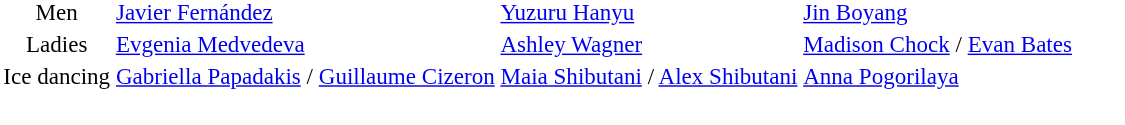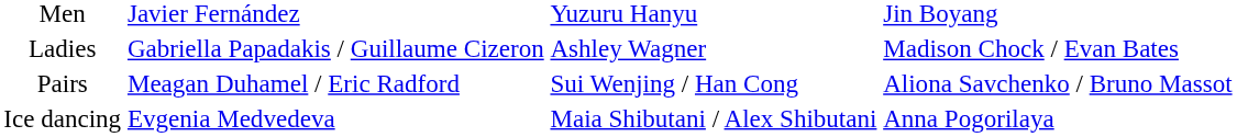Ladies | column 2: Evgenia Medvedeva -> Gabriella Papadakis / Guillaume Cizeron
+ row: Pairs | Meagan Duhamel / Eric Radford | Sui Wenjing / Han Cong | Aliona Savchenko / Bruno Massot
Ice dancing | column 2: Gabriella Papadakis / Guillaume Cizeron -> Evgenia Medvedeva
